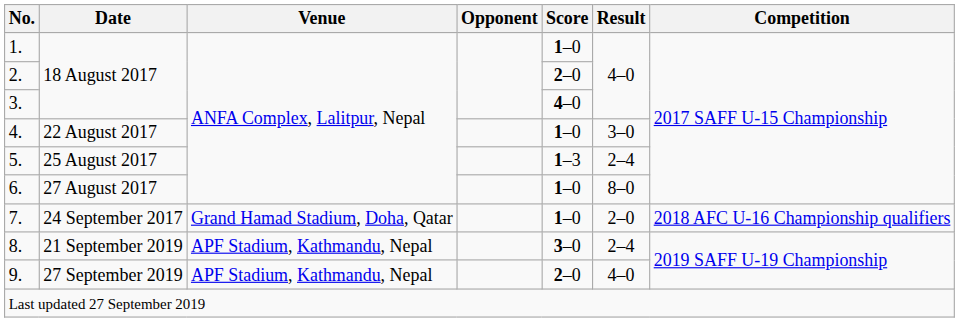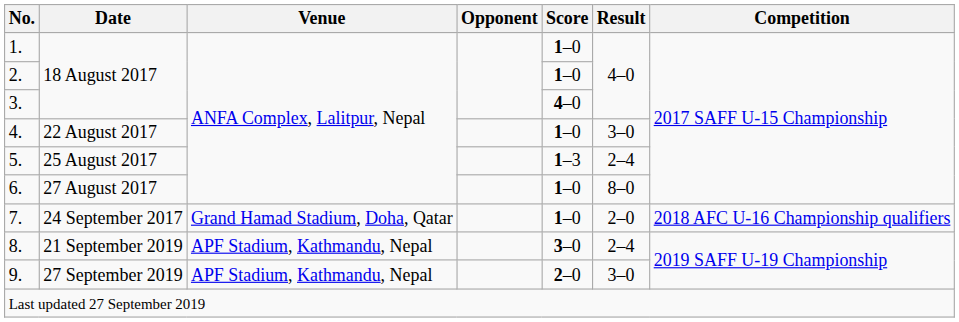2. | Score: 2–0 -> 1–0
9. | Result: 4–0 -> 3–0
